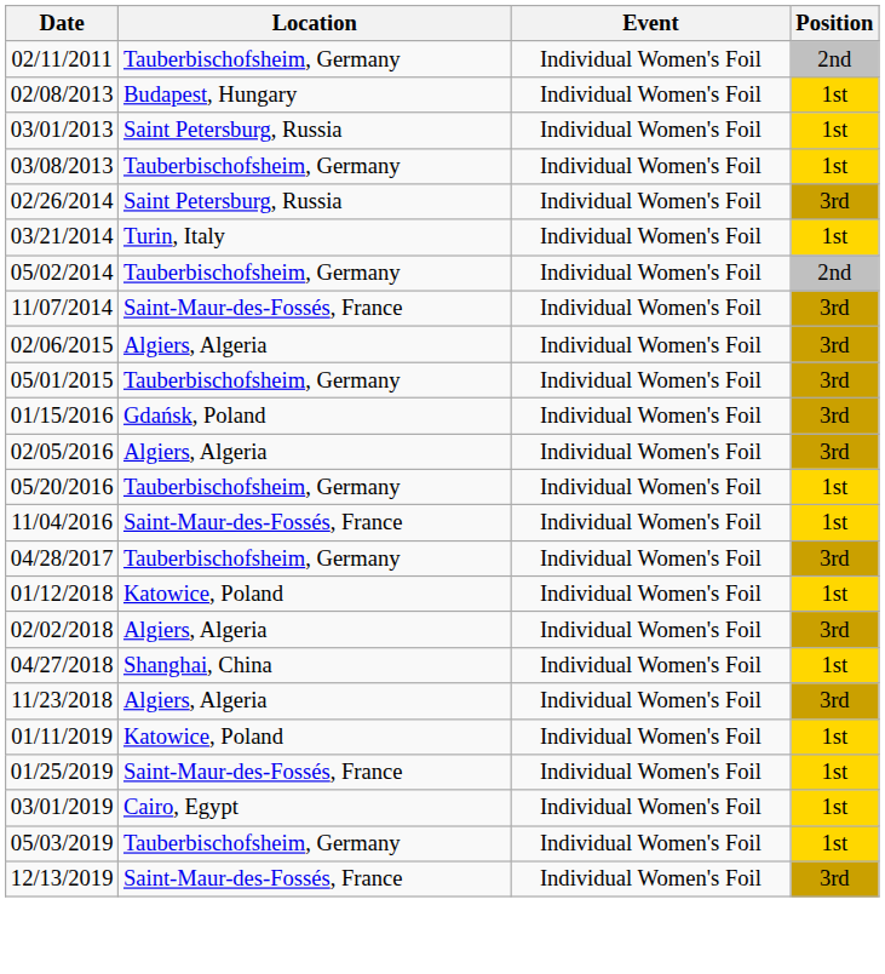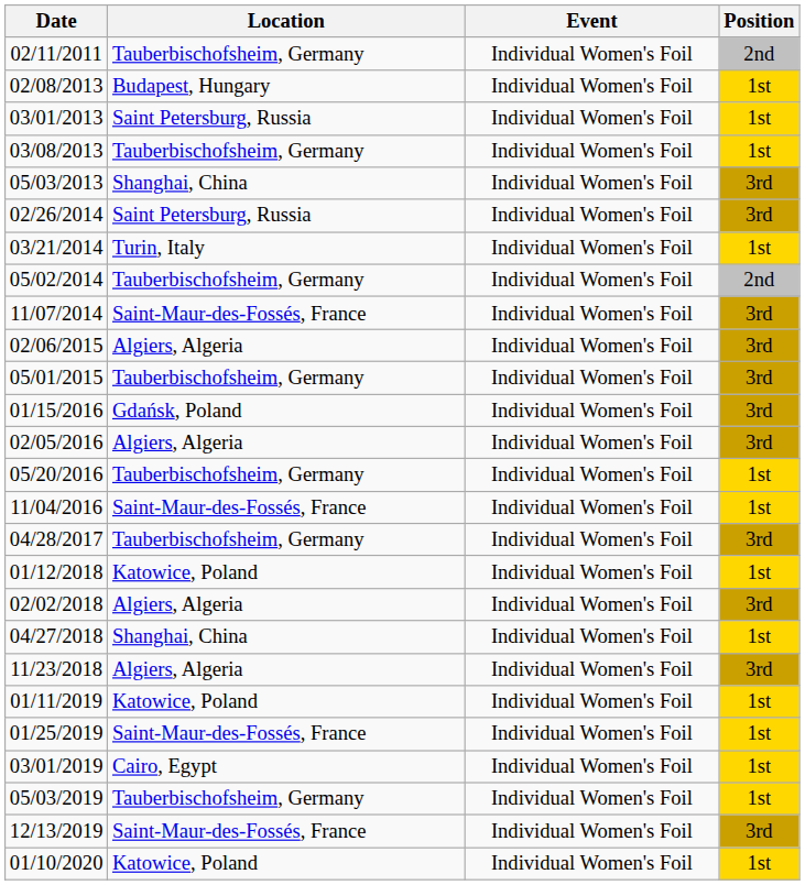+ row: 05/03/2013 | Shanghai, China | Individual Women's Foil | 3rd
+ row: 01/10/2020 | Katowice, Poland | Individual Women's Foil | 1st
